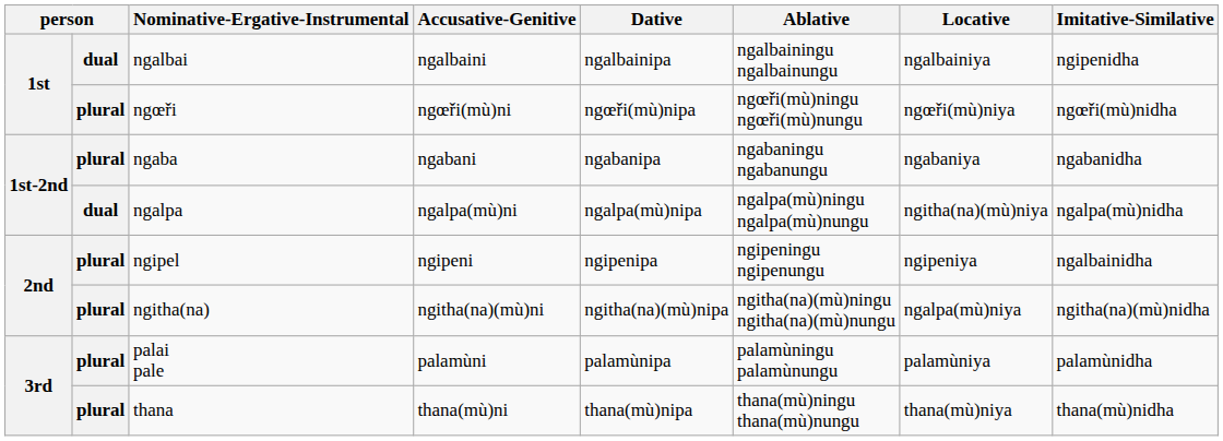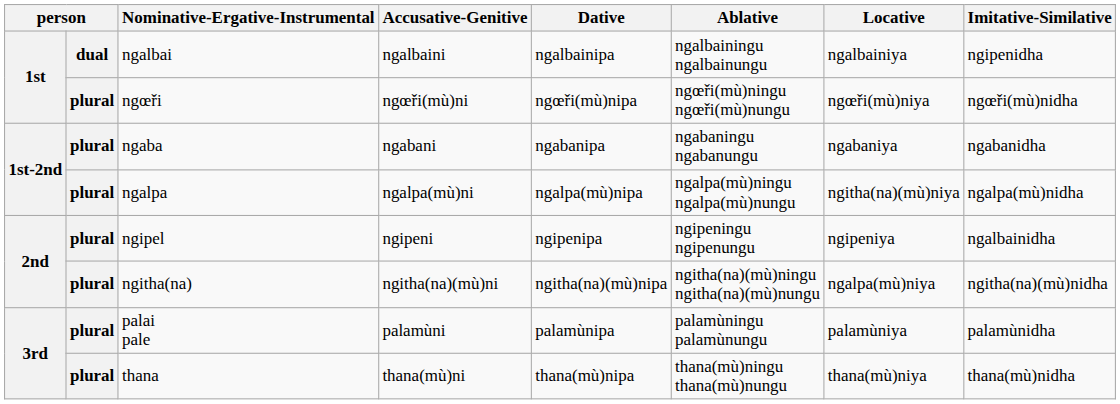ngalpa | column 2: dual -> plural
